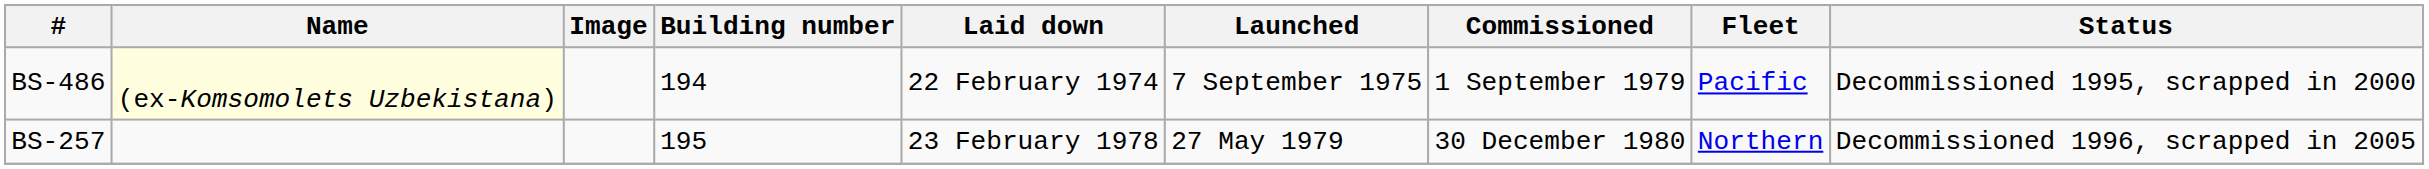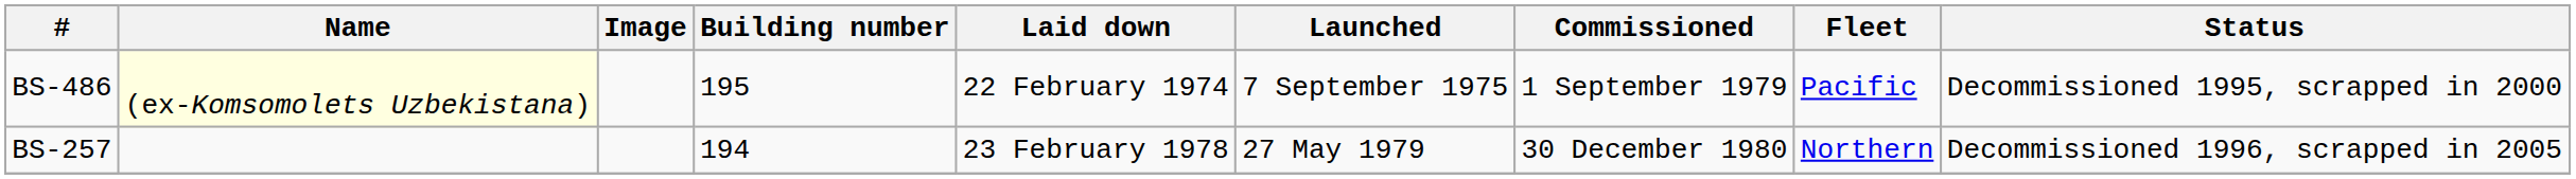BS-486 | Building number: 194 -> 195
BS-257 | Building number: 195 -> 194
